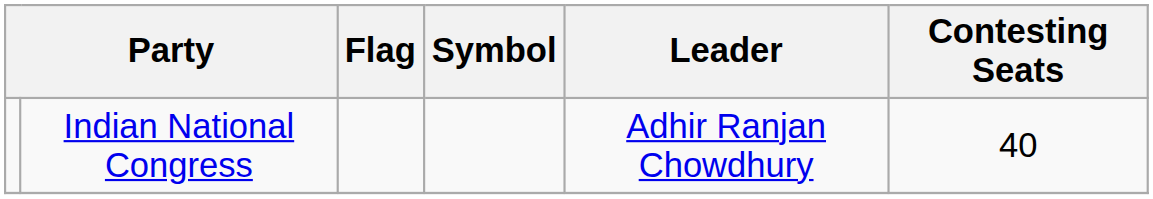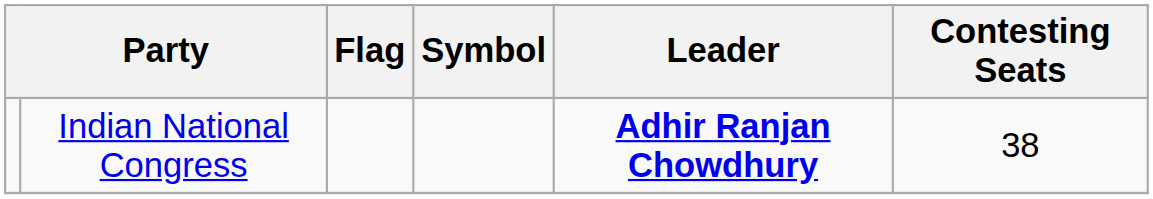Indian National Congress | Leader: normal -> bold
Indian National Congress | Contesting Seats: 40 -> 38
